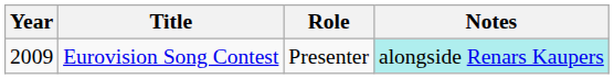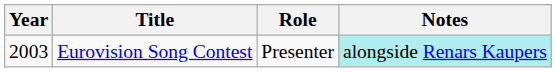Eurovision Song Contest | Year: 2009 -> 2003
